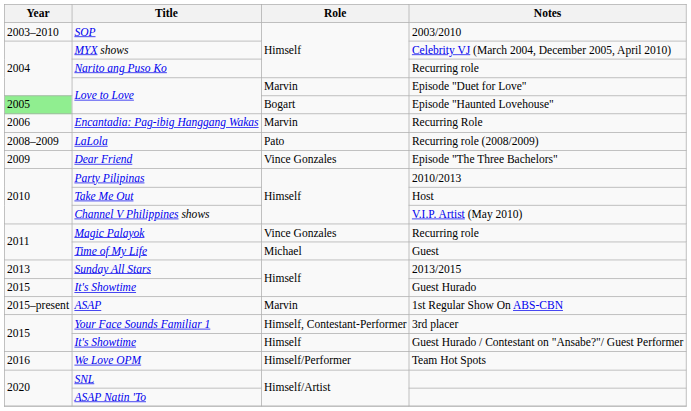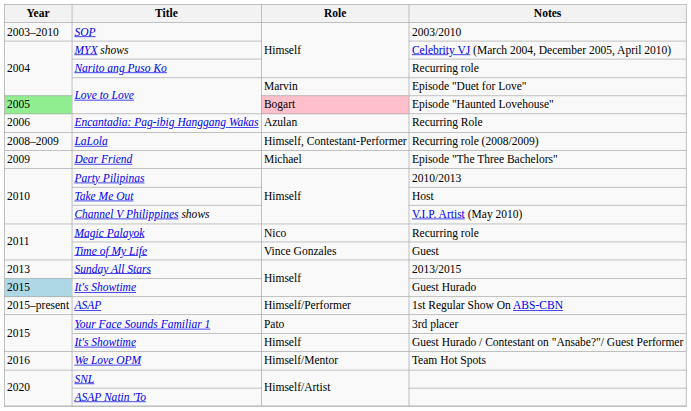Love to Love / Episode "Haunted Lovehouse" | Role: no background -> pink background
Encantadia: Pag-ibig Hanggang Wakas | Role: Marvin -> Azulan
LaLola | Role: Pato -> Himself, Contestant-Performer
Dear Friend | Role: Vince Gonzales -> Michael
Magic Palayok | Role: Vince Gonzales -> Nico
Time of My Life | Role: Michael -> Vince Gonzales
It's Showtime / Guest Hurado | Year: no background -> lightblue background
ASAP | Role: Marvin -> Himself/Performer
Your Face Sounds Familiar 1 | Role: Himself, Contestant-Performer -> Pato
We Love OPM | Role: Himself/Performer -> Himself/Mentor
